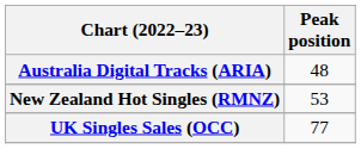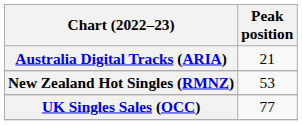Australia Digital Tracks (ARIA) | Peak position: 48 -> 21
